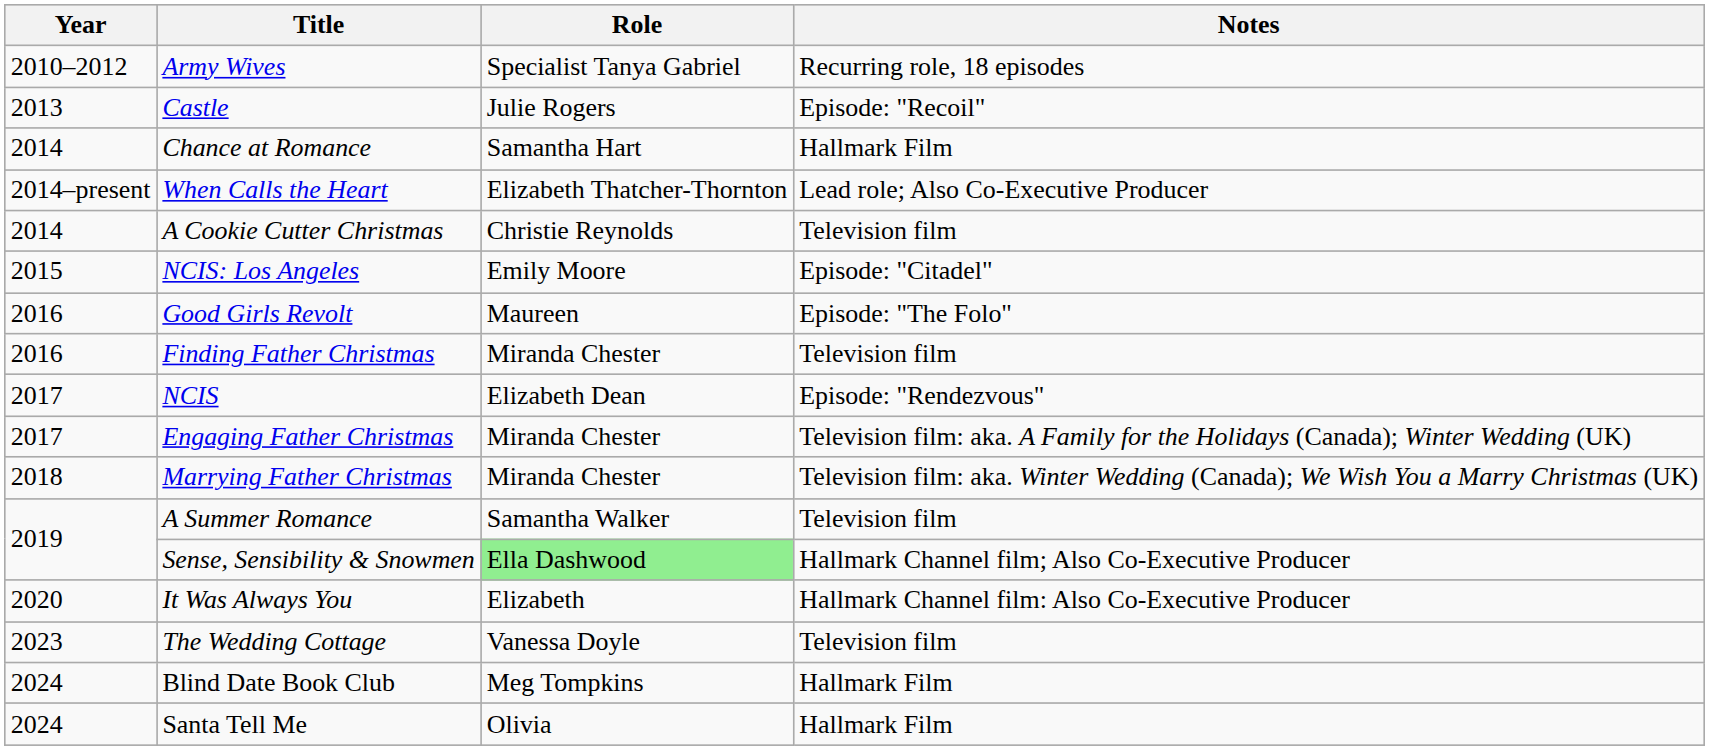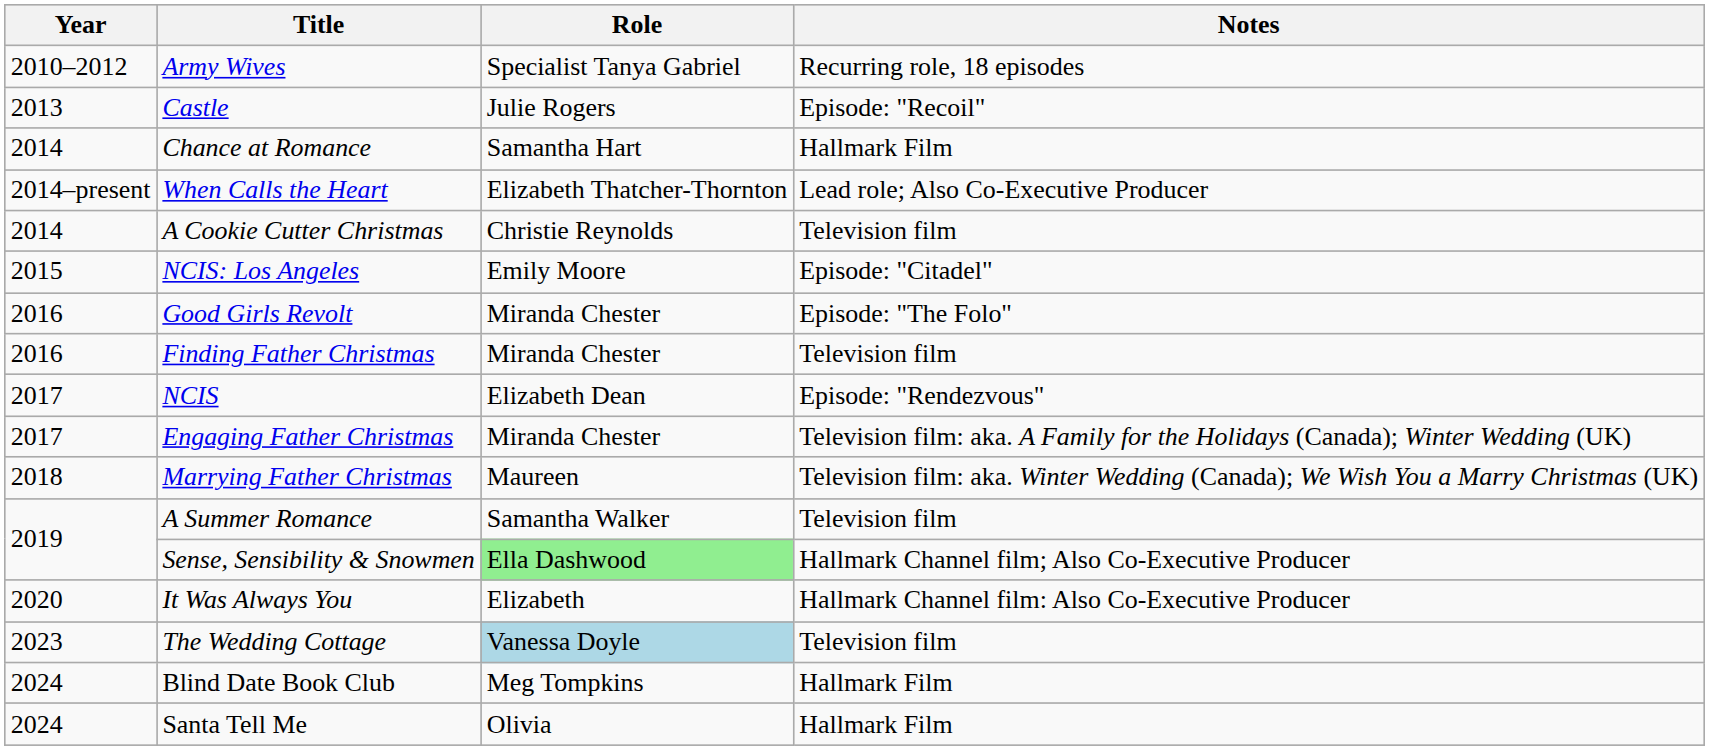Good Girls Revolt | Role: Maureen -> Miranda Chester
Marrying Father Christmas | Role: Miranda Chester -> Maureen
The Wedding Cottage | Role: no background -> lightblue background
